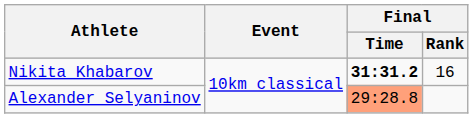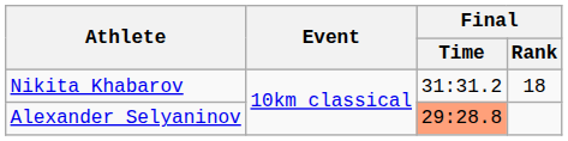Nikita Khabarov | Final / Time: bold -> normal
Nikita Khabarov | Final / Rank: 16 -> 18
